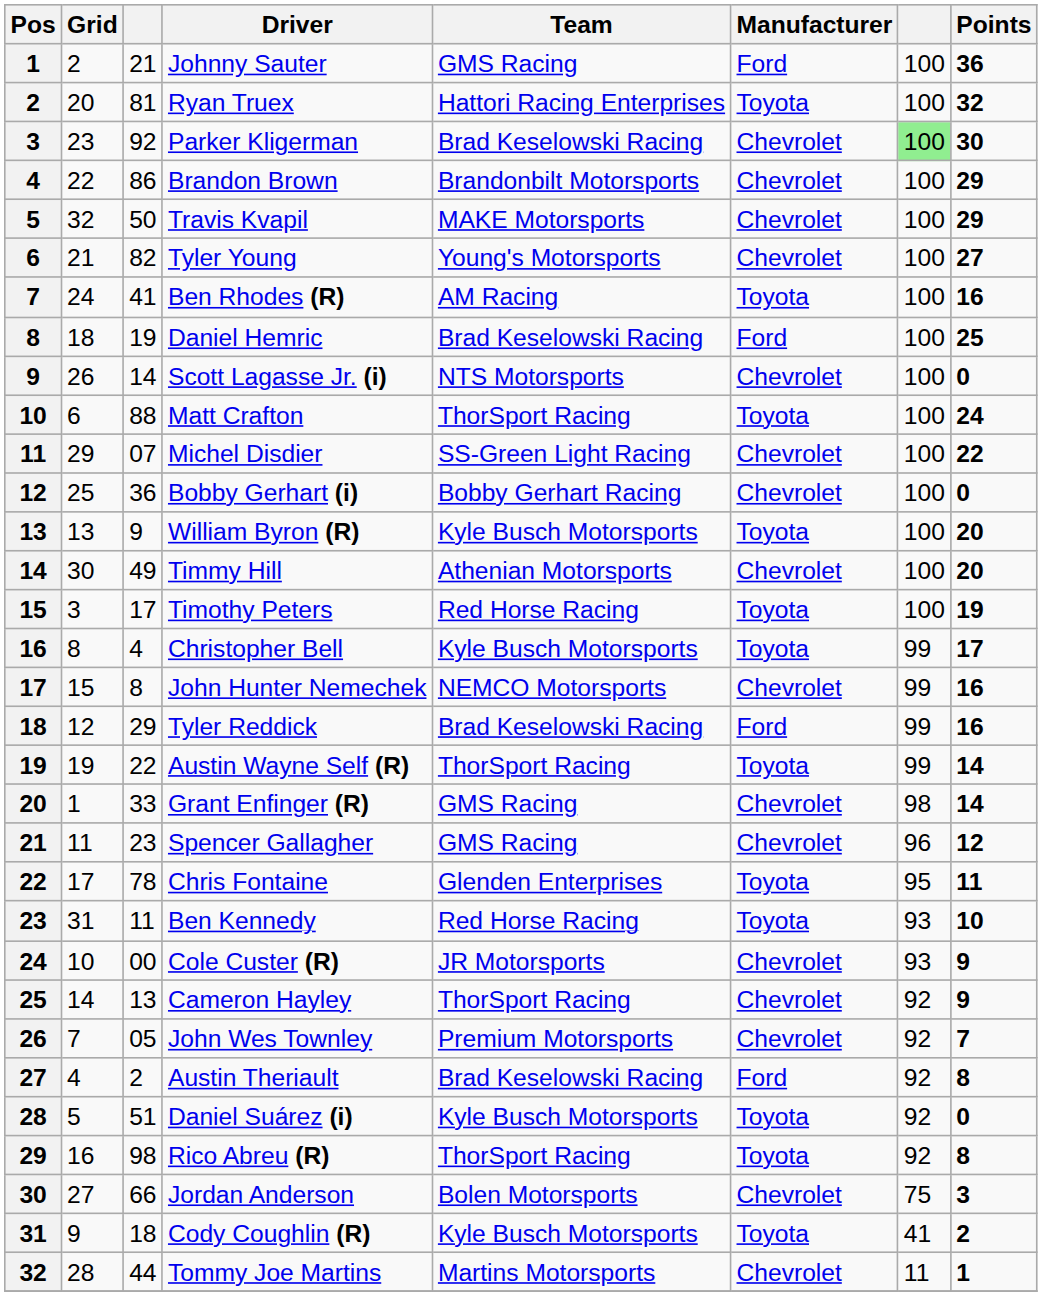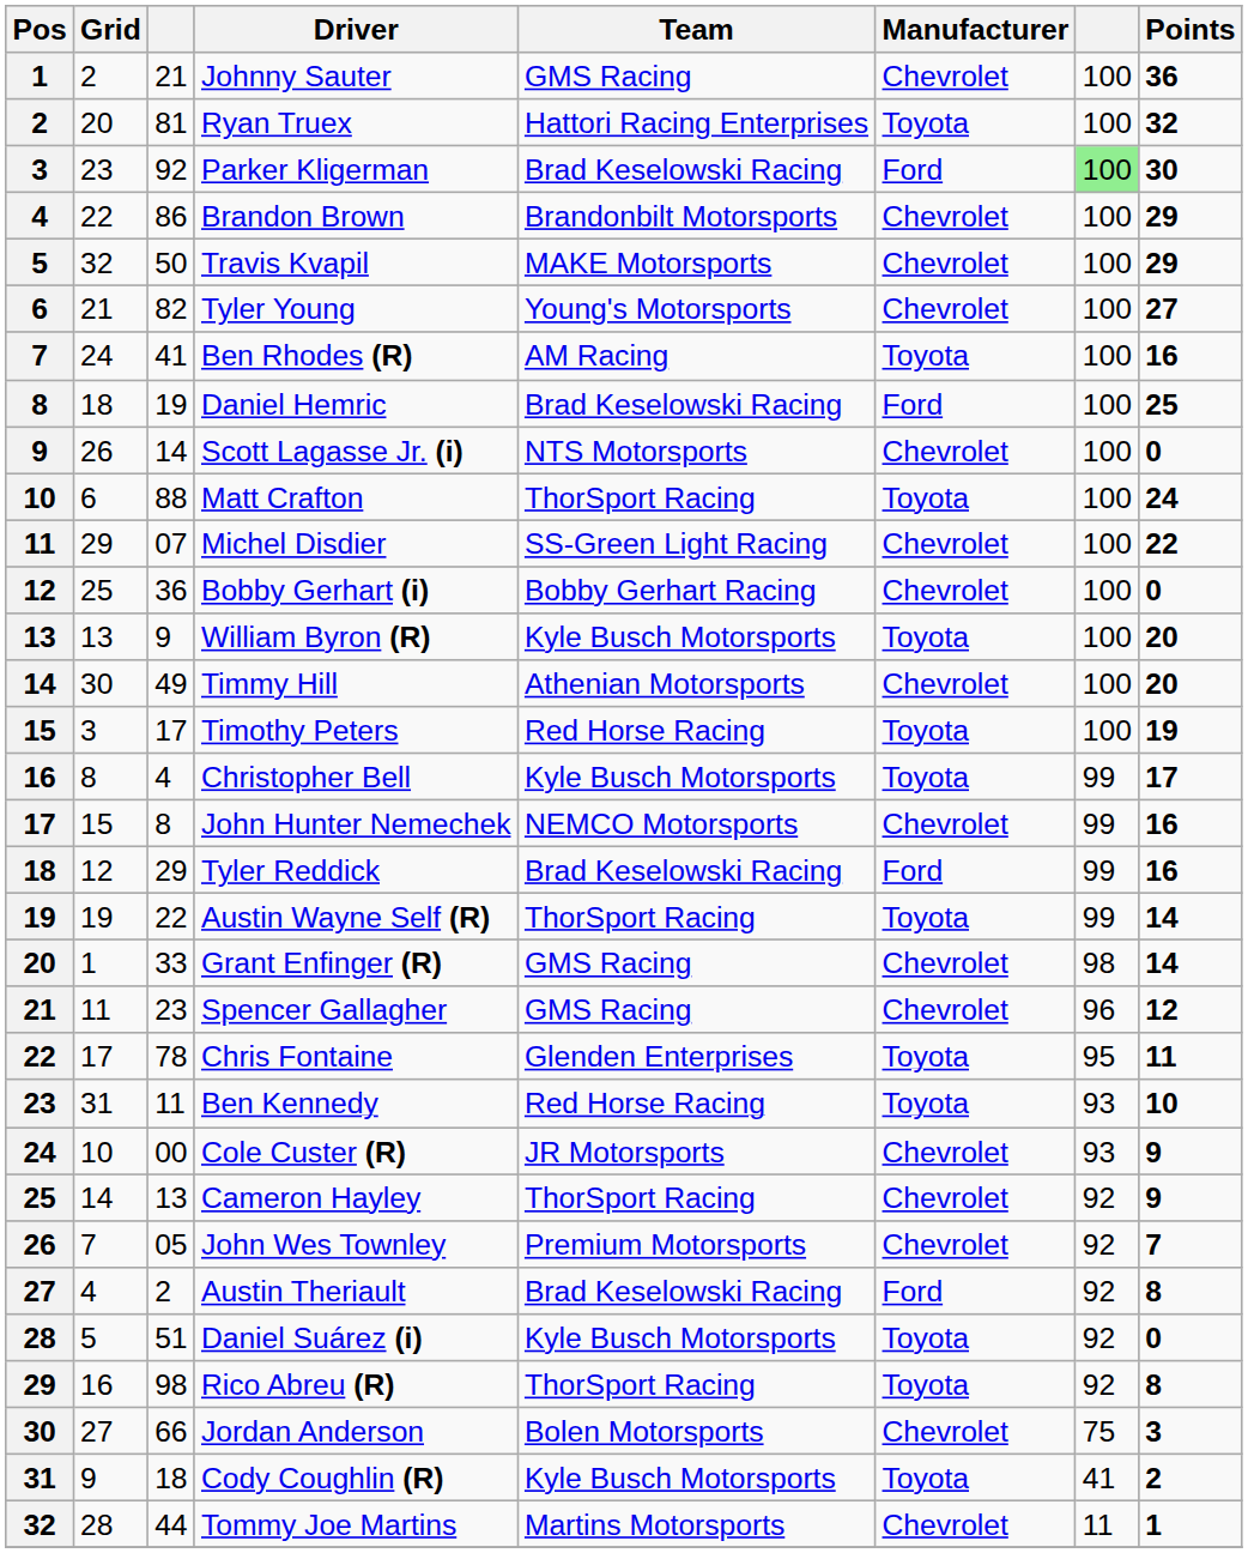Johnny Sauter | Manufacturer: Ford -> Chevrolet
Parker Kligerman | Manufacturer: Chevrolet -> Ford
